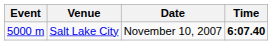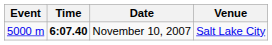columns swapped: Time <-> Venue
